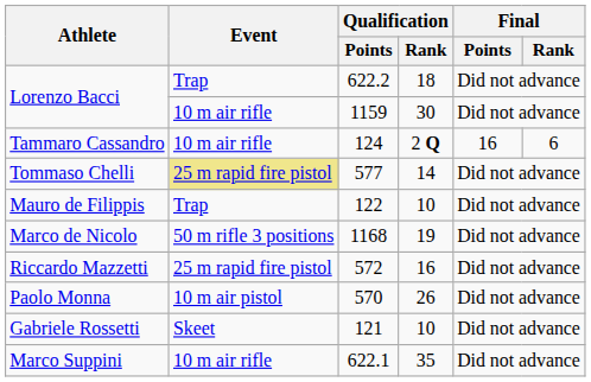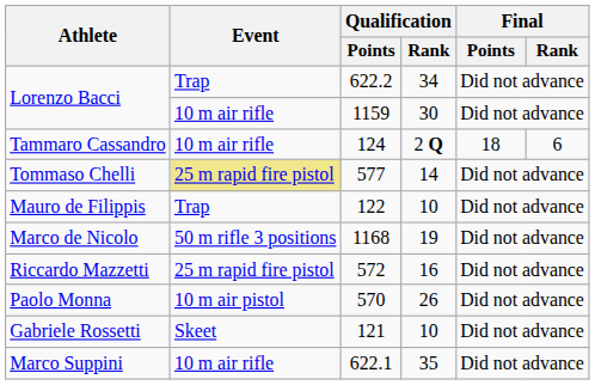Lorenzo Bacci / 622.2 | Qualification / Rank: 18 -> 34
Tammaro Cassandro | Final / Points: 16 -> 18
